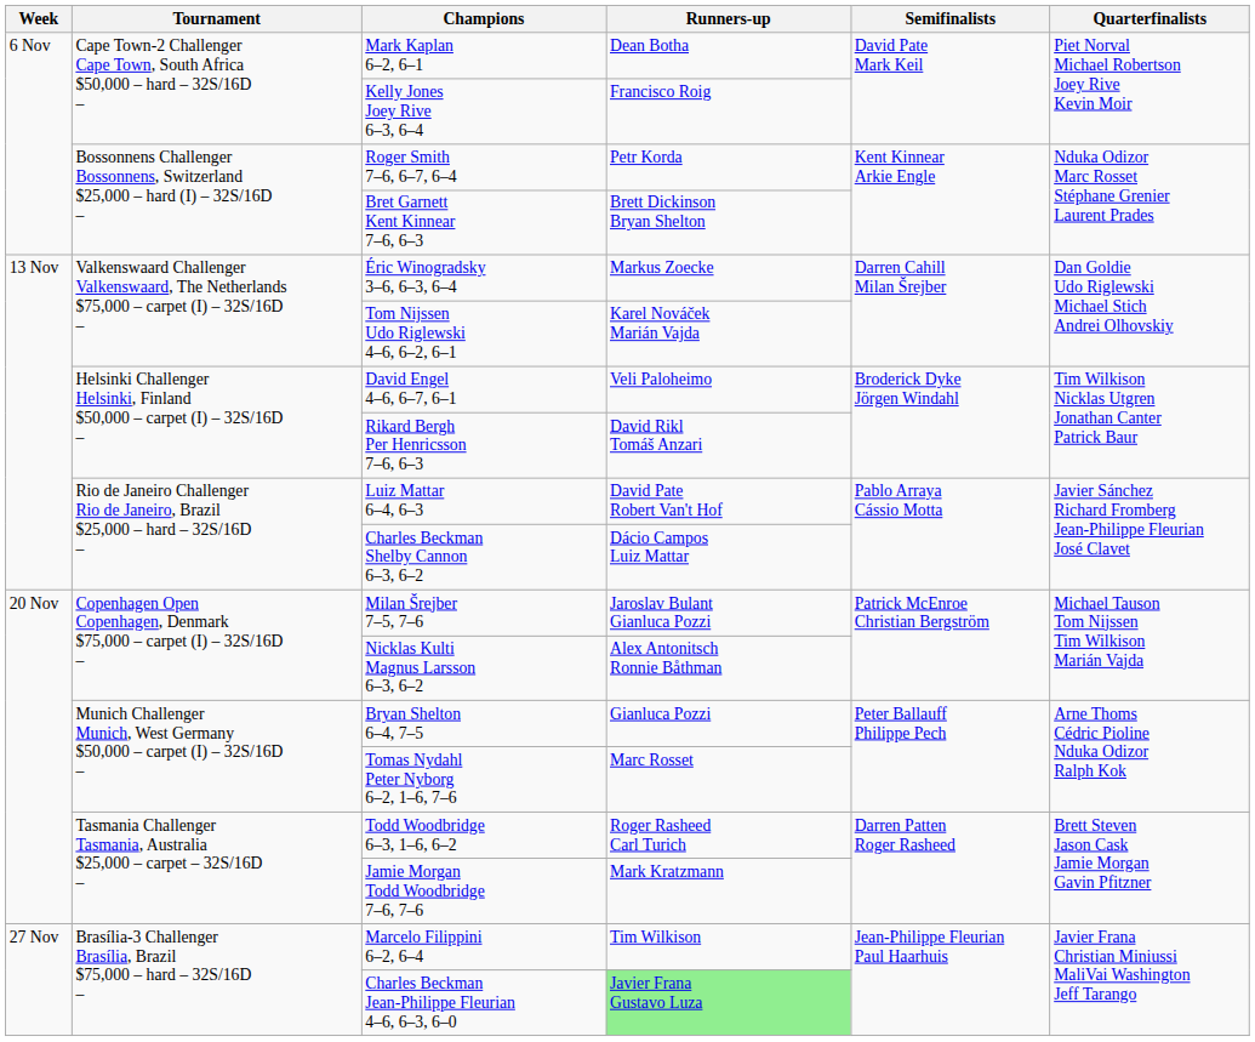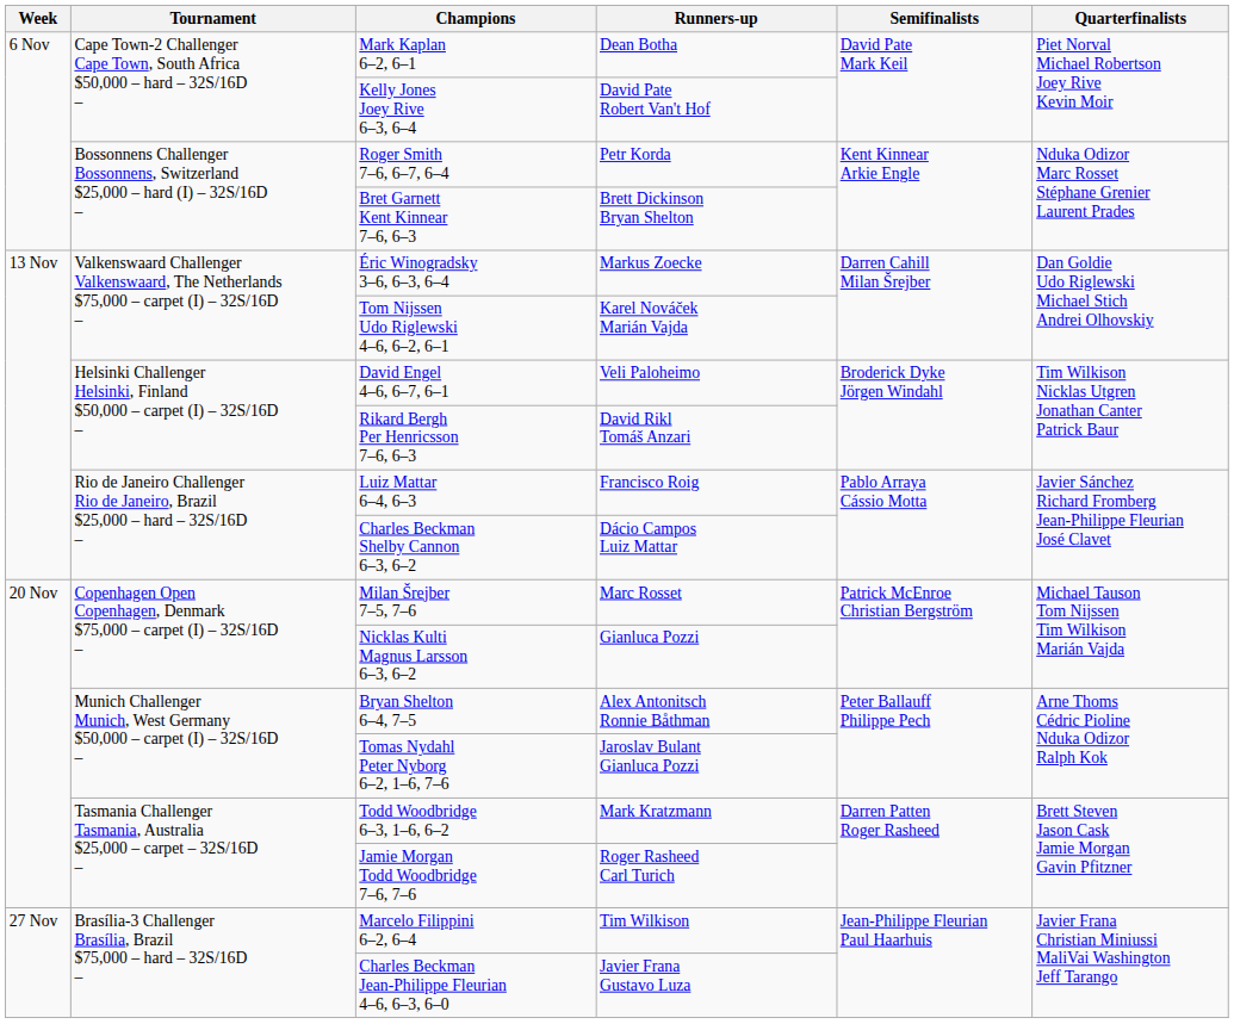Kelly Jones Joey Rive 6–3, 6–4 | Runners-up: Francisco Roig -> David Pate Robert Van't Hof
Luiz Mattar 6–4, 6–3 | Runners-up: David Pate Robert Van't Hof -> Francisco Roig
Milan Šrejber 7–5, 7–6 | Runners-up: Jaroslav Bulant Gianluca Pozzi -> Marc Rosset
Nicklas Kulti Magnus Larsson 6–3, 6–2 | Runners-up: Alex Antonitsch Ronnie Båthman -> Gianluca Pozzi
Bryan Shelton 6–4, 7–5 | Runners-up: Gianluca Pozzi -> Alex Antonitsch Ronnie Båthman
Tomas Nydahl Peter Nyborg 6–2, 1–6, 7–6 | Runners-up: Marc Rosset -> Jaroslav Bulant Gianluca Pozzi
Todd Woodbridge 6–3, 1–6, 6–2 | Runners-up: Roger Rasheed Carl Turich -> Mark Kratzmann
Jamie Morgan Todd Woodbridge 7–6, 7–6 | Runners-up: Mark Kratzmann -> Roger Rasheed Carl Turich
Charles Beckman Jean-Philippe Fleurian 4–6, 6–3, 6–0 | Runners-up: lightgreen background -> no background
